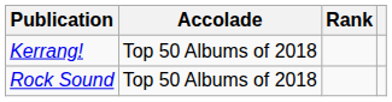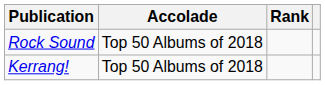rows swapped: Kerrang! <-> Rock Sound
